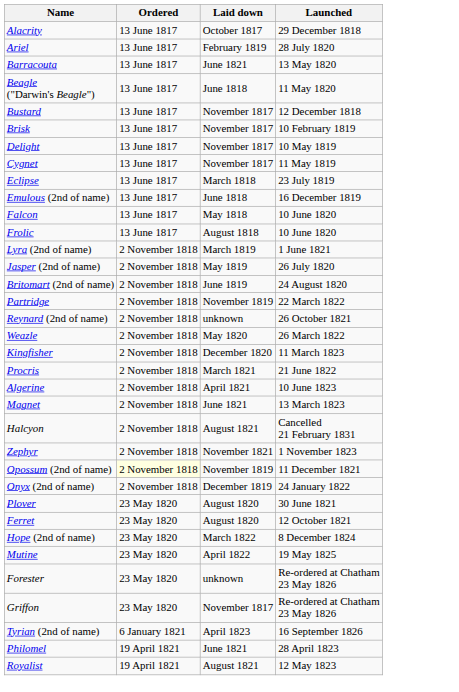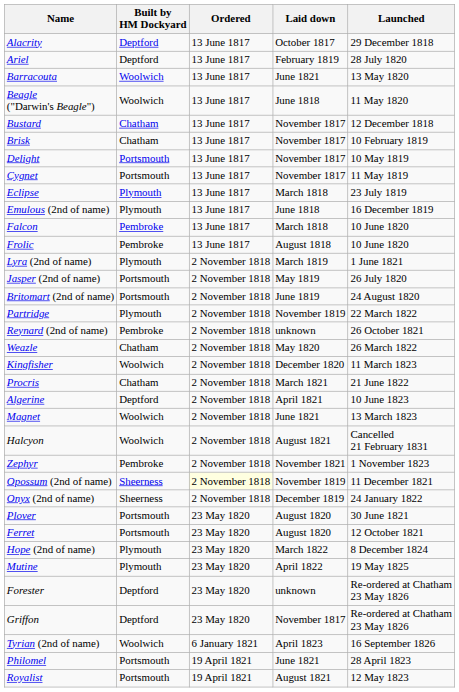+ column: Built by HM Dockyard | Deptford | Deptford | Woolwich | Woolwich | Chatham | Chatham | Portsmouth | Portsmouth | Plymouth | Plymouth | Pembroke | Pembroke | Plymouth | Portsmouth | Portsmouth | Plymouth | Pembroke | Chatham | Woolwich | Chatham | Deptford | Woolwich | Woolwich | Pembroke | Sheerness | Sheerness | Portsmouth | Portsmouth | Plymouth | Plymouth | Deptford | Deptford | Woolwich | Portsmouth | Portsmouth
Falcon | Laid down: May 1818 -> March 1818
